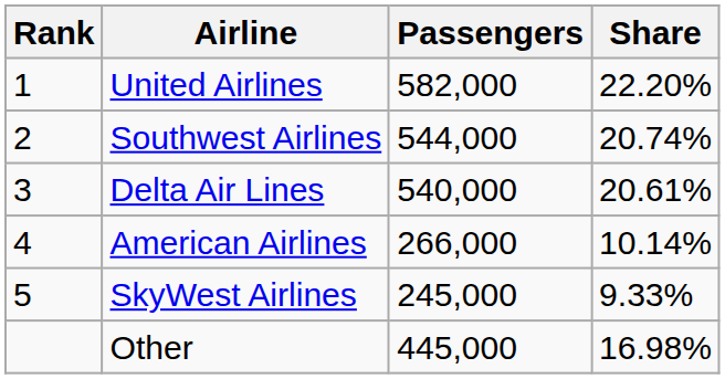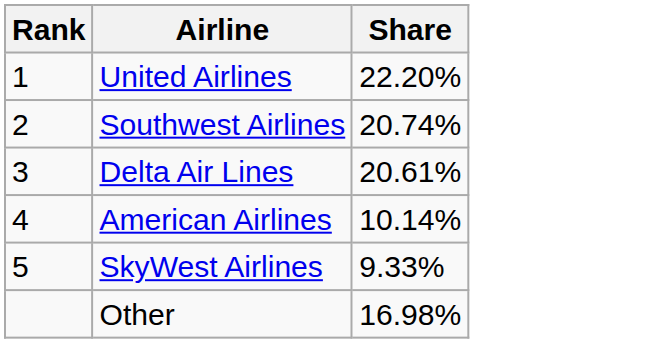- column: Passengers | 582,000 | 544,000 | 540,000 | 266,000 | 245,000 | 445,000
